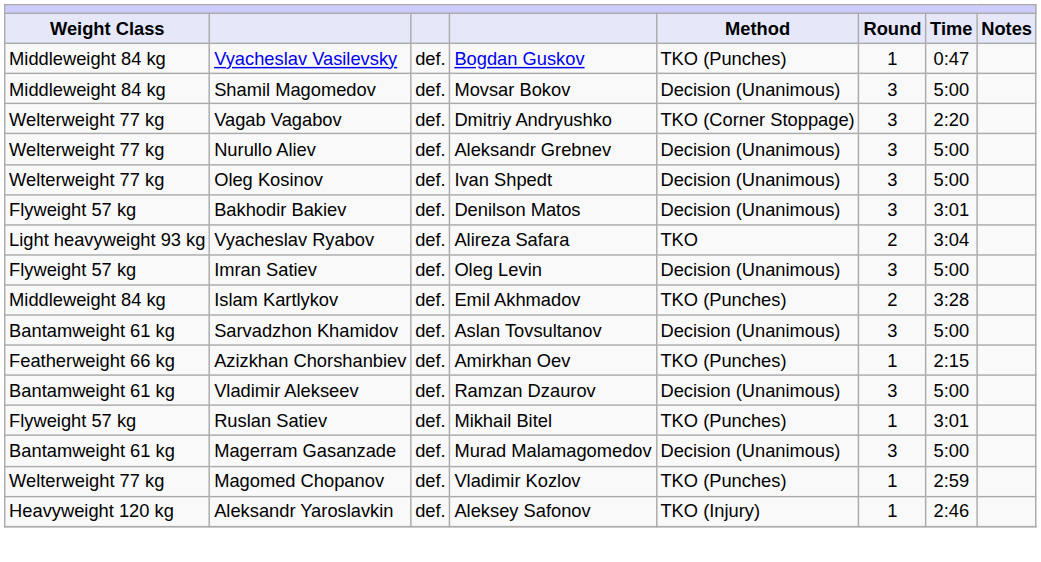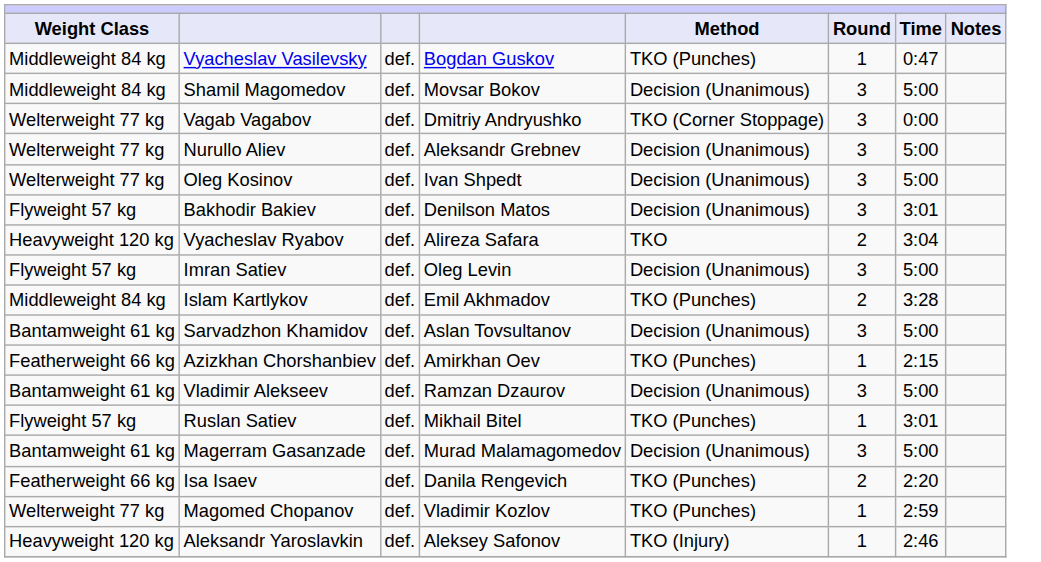Vagab Vagabov | Time: 2:20 -> 0:00
Vyacheslav Ryabov | Weight Class: Light heavyweight 93 kg -> Heavyweight 120 kg
+ row: Featherweight 66 kg | Isa Isaev | def. | Danila Rengevich | TKO (Punches) | 2 | 2:20
